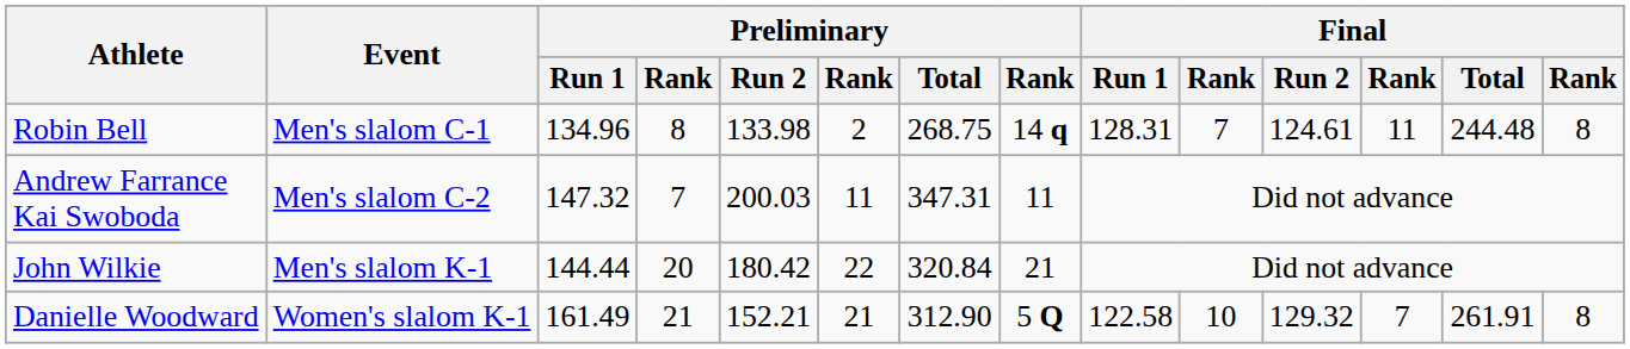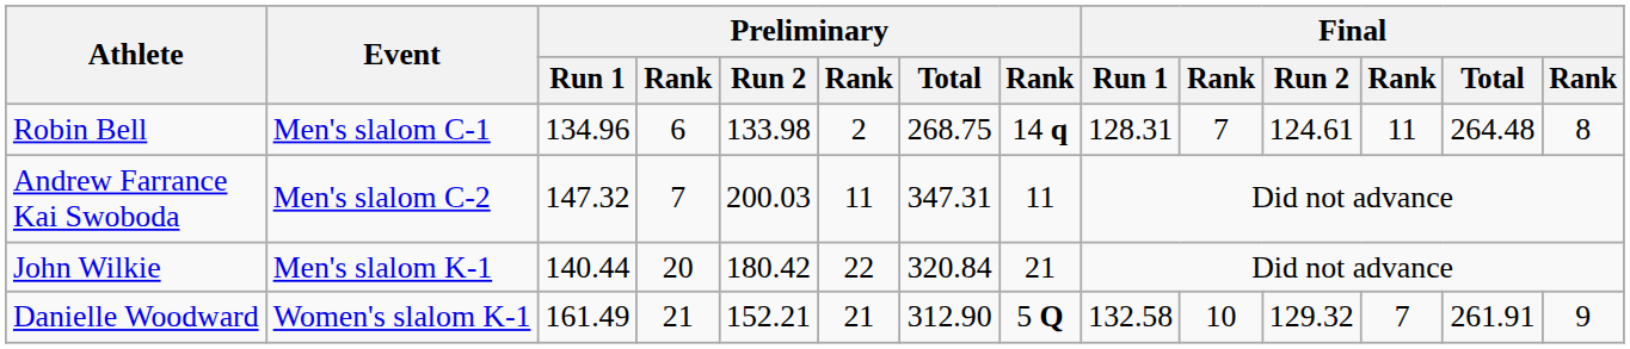Robin Bell | column 4: 8 -> 6
Robin Bell | Final / Total: 244.48 -> 264.48
John Wilkie | Preliminary / Run 1: 144.44 -> 140.44
Danielle Woodward | Final / Run 1: 122.58 -> 132.58
Danielle Woodward | column 14: 8 -> 9
